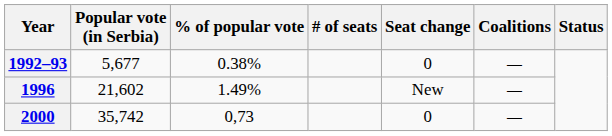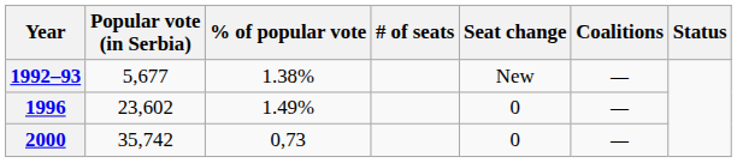1992–93 | % of popular vote: 0.38% -> 1.38%
1992–93 | Seat change: 0 -> New
1996 | Popular vote (in Serbia): 21,602 -> 23,602
1996 | Seat change: New -> 0
